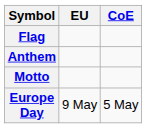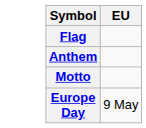- column: CoE | 5 May
